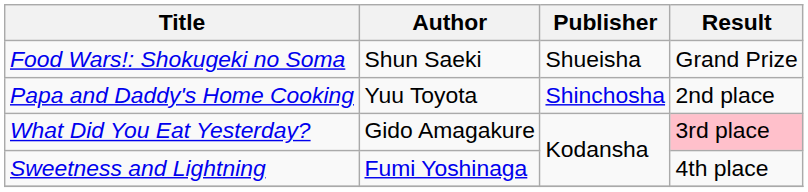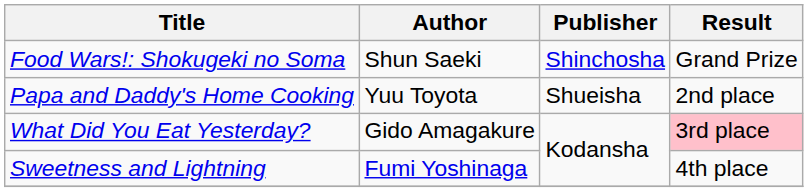Food Wars!: Shokugeki no Soma | Publisher: Shueisha -> Shinchosha
Papa and Daddy's Home Cooking | Publisher: Shinchosha -> Shueisha
